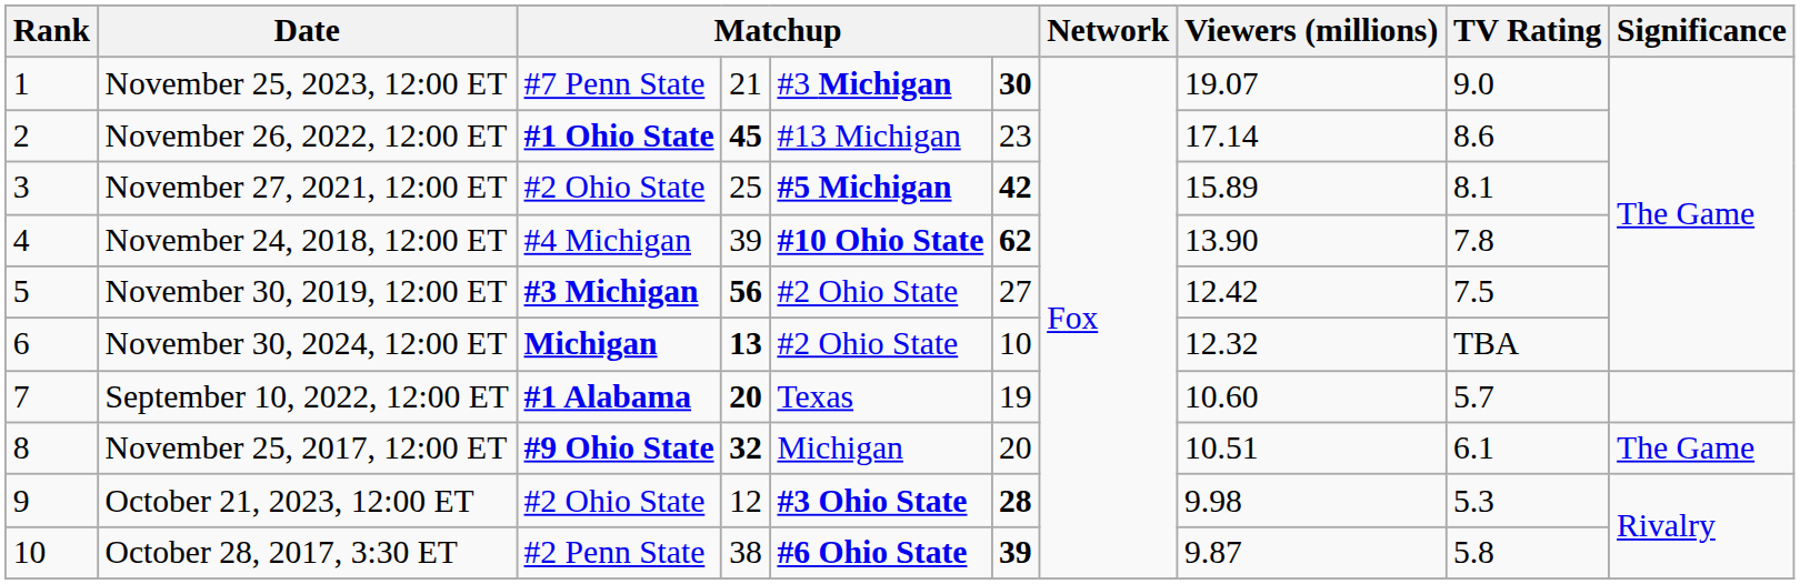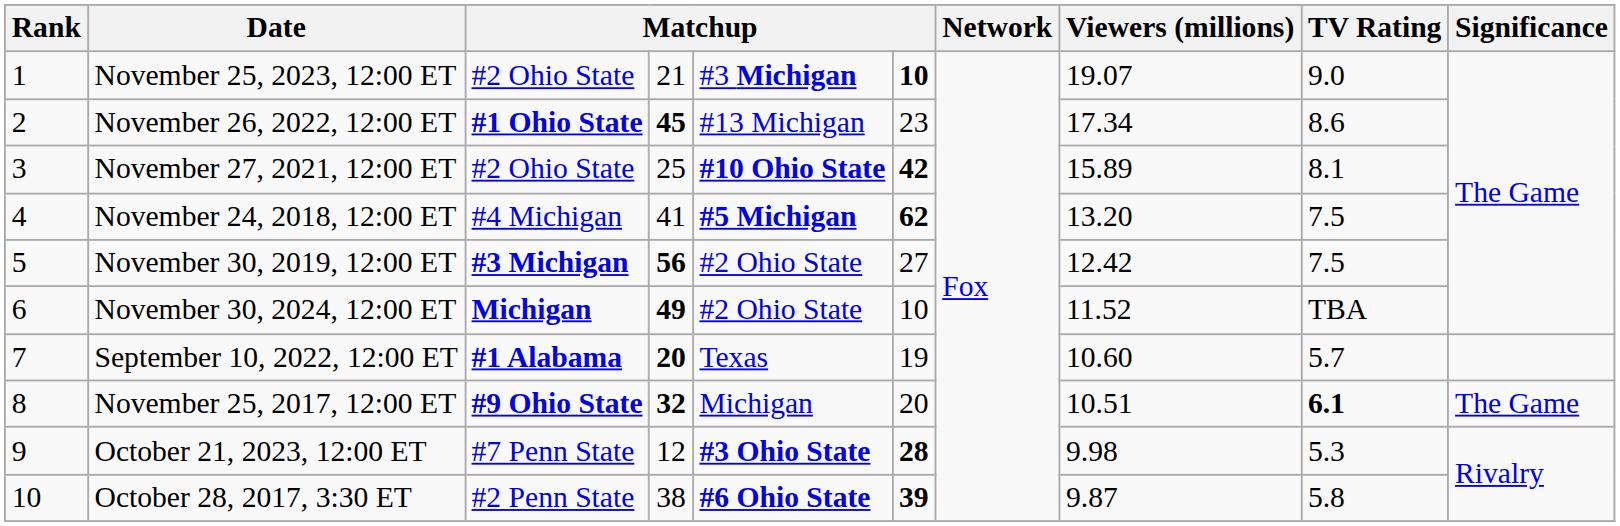November 25, 2023, 12:00 ET | column 3: #7 Penn State -> #2 Ohio State
November 25, 2023, 12:00 ET | column 6: 30 -> 10
November 26, 2022, 12:00 ET | Viewers (millions): 17.14 -> 17.34
November 27, 2021, 12:00 ET | column 5: #5 Michigan -> #10 Ohio State
November 24, 2018, 12:00 ET | column 4: 39 -> 41
November 24, 2018, 12:00 ET | column 5: #10 Ohio State -> #5 Michigan
November 24, 2018, 12:00 ET | Viewers (millions): 13.90 -> 13.20
November 24, 2018, 12:00 ET | TV Rating: 7.8 -> 7.5
November 30, 2024, 12:00 ET | column 4: 13 -> 49
November 30, 2024, 12:00 ET | Viewers (millions): 12.32 -> 11.52
November 25, 2017, 12:00 ET | TV Rating: normal -> bold
October 21, 2023, 12:00 ET | column 3: #2 Ohio State -> #7 Penn State
